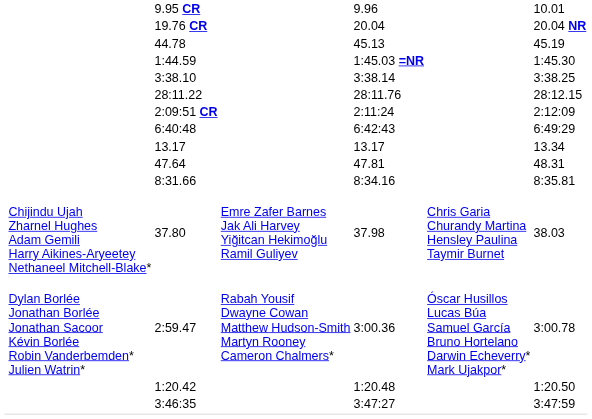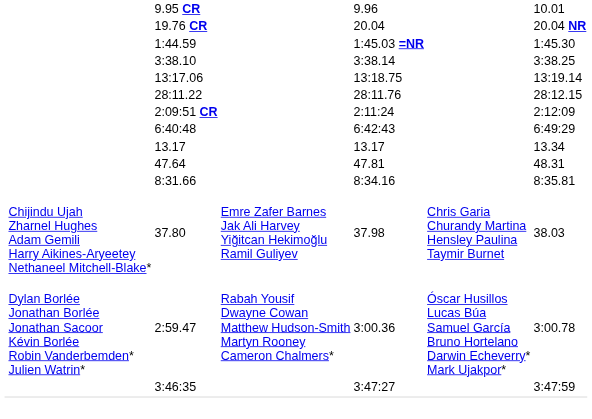- row: 44.78 | 45.13 | 45.19
+ row: 13:17.06 | 13:18.75 | 13:19.14
- row: 1:20.42 | 1:20.48 | 1:20.50
